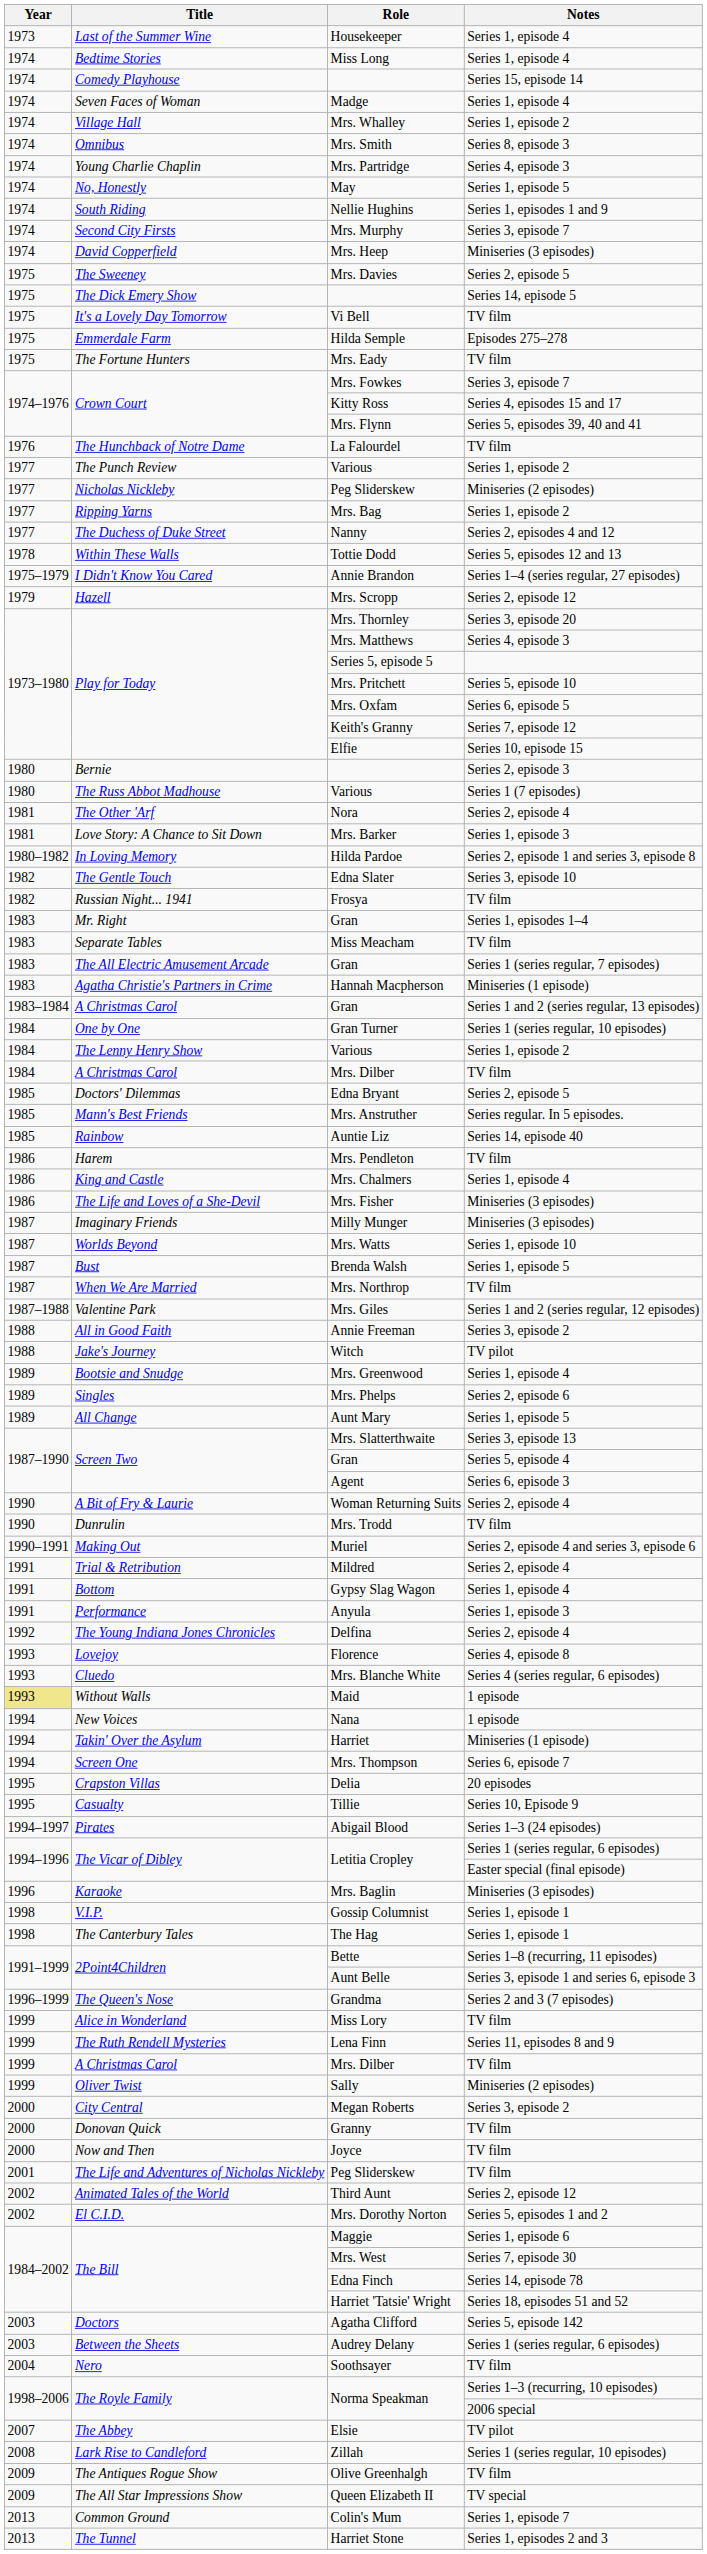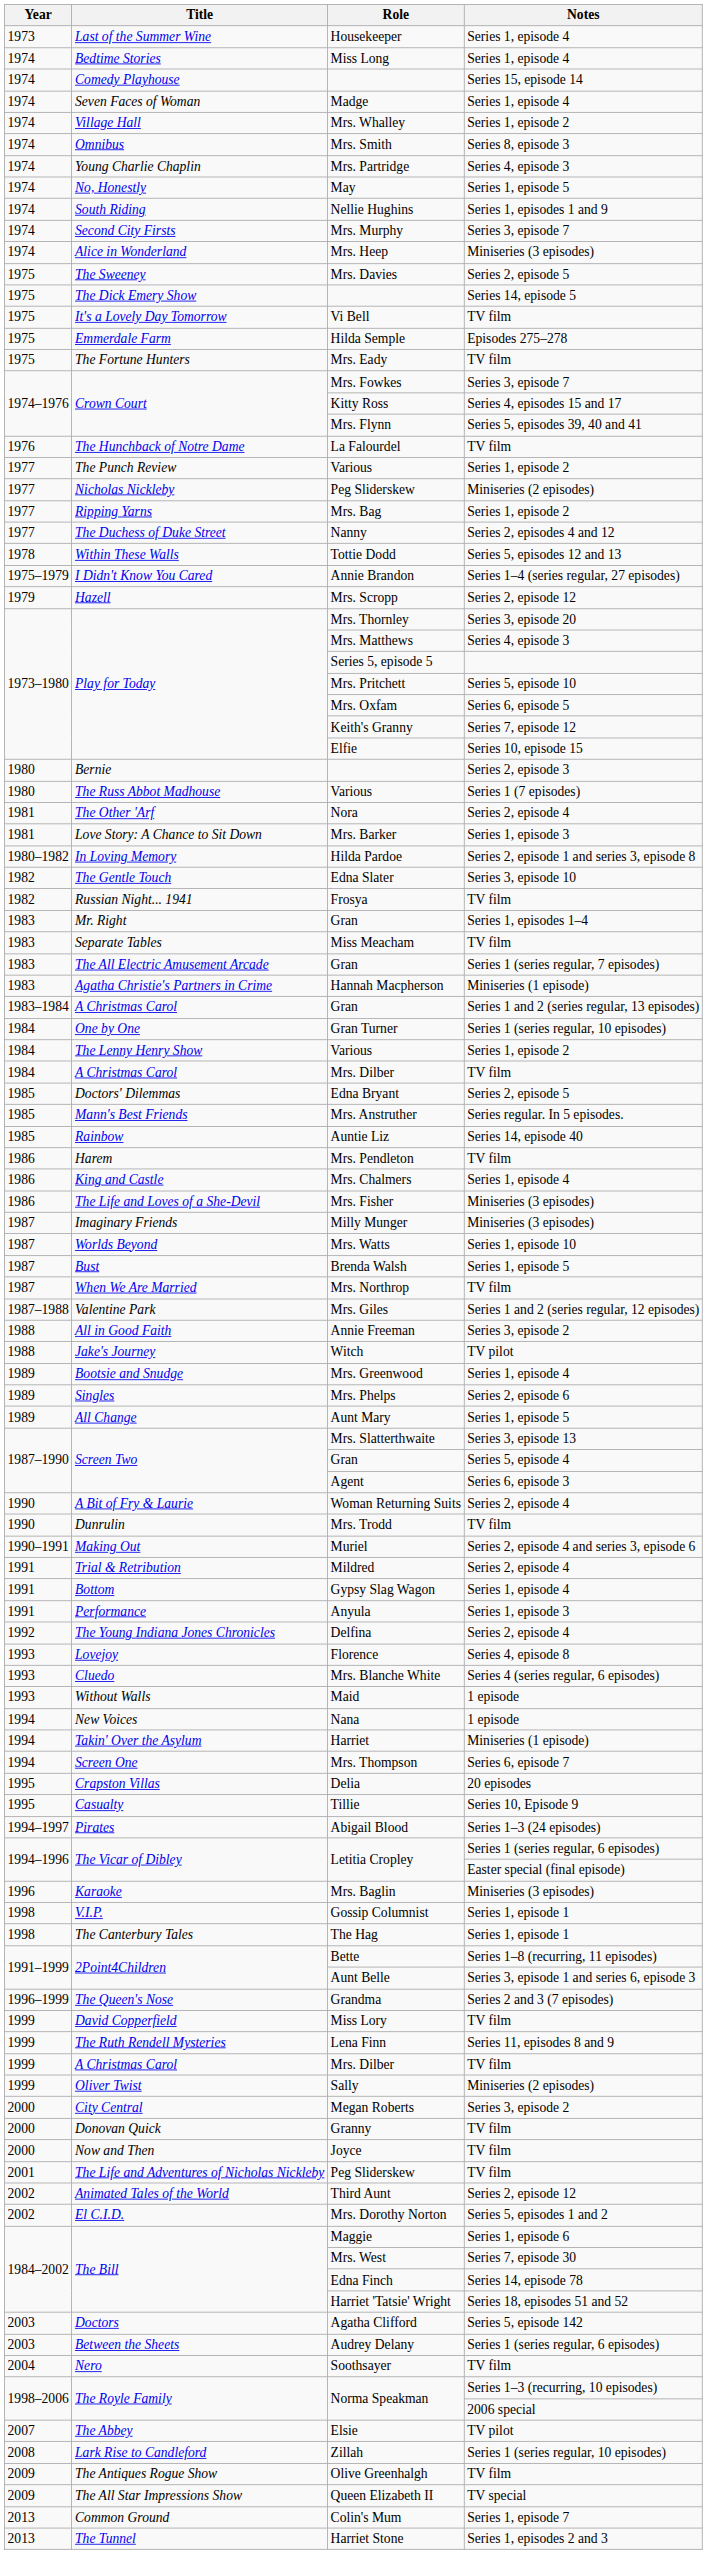Mrs. Heep | Title: David Copperfield -> Alice in Wonderland
Maid | Year: khaki background -> no background
Miss Lory | Title: Alice in Wonderland -> David Copperfield
